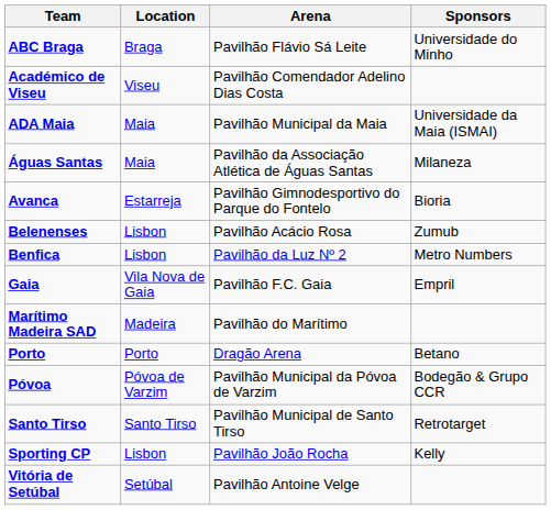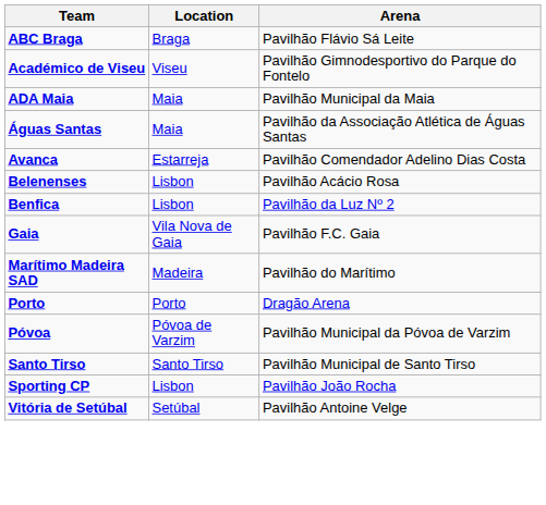- column: Sponsors | Universidade do Minho | Universidade da Maia (ISMAI) | Milaneza | Bioria | Zumub | Metro Numbers | Empril | Betano | Bodegão & Grupo CCR | Retrotarget | Kelly
Académico de Viseu | Arena: Pavilhão Comendador Adelino Dias Costa -> Pavilhão Gimnodesportivo do Parque do Fontelo
Avanca | Arena: Pavilhão Gimnodesportivo do Parque do Fontelo -> Pavilhão Comendador Adelino Dias Costa
